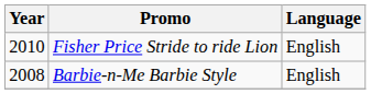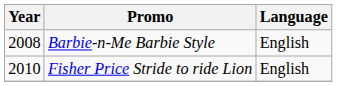rows swapped: Barbie-n-Me Barbie Style <-> Fisher Price Stride to ride Lion
